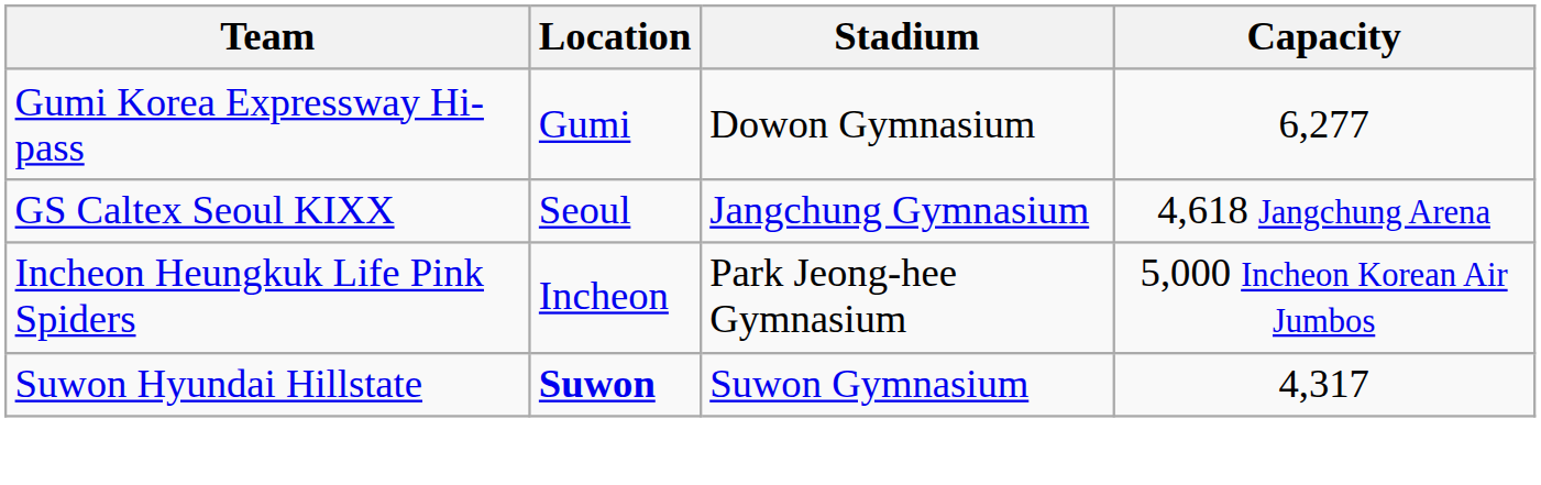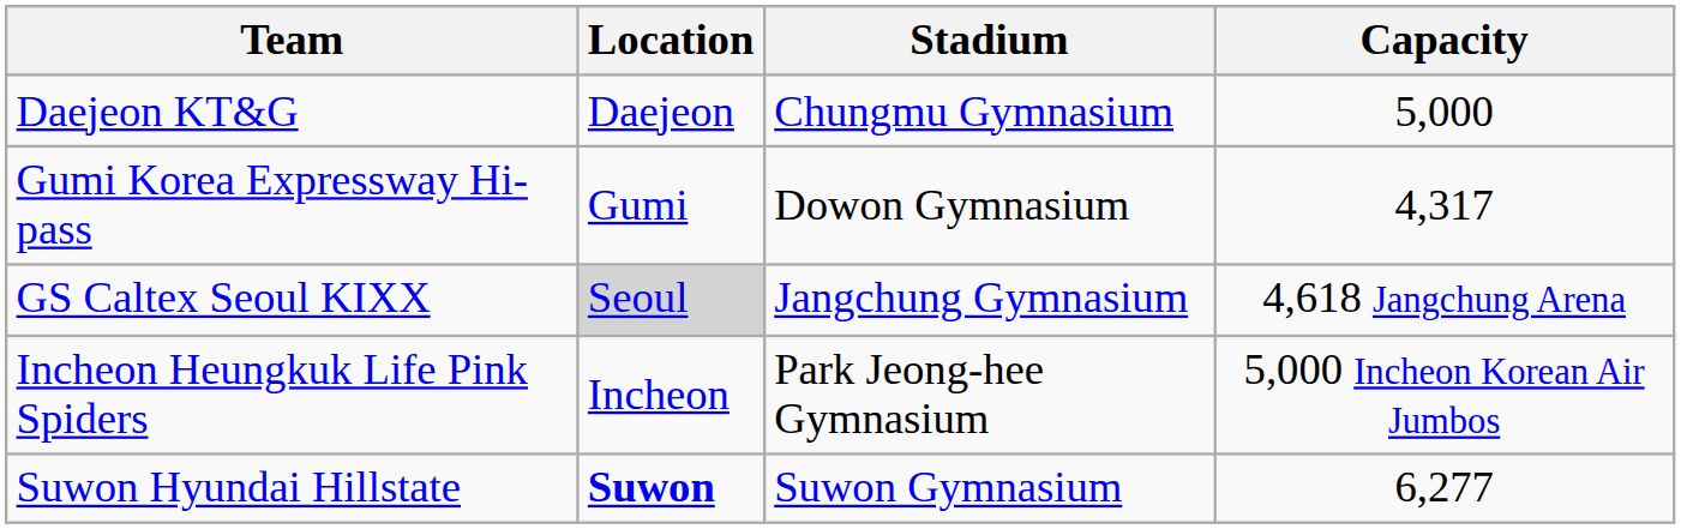+ row: Daejeon KT&G | Daejeon | Chungmu Gymnasium | 5,000
Gumi Korea Expressway Hi-pass | Capacity: 6,277 -> 4,317
GS Caltex Seoul KIXX | Location: no background -> lightgrey background
Suwon Hyundai Hillstate | Capacity: 4,317 -> 6,277
